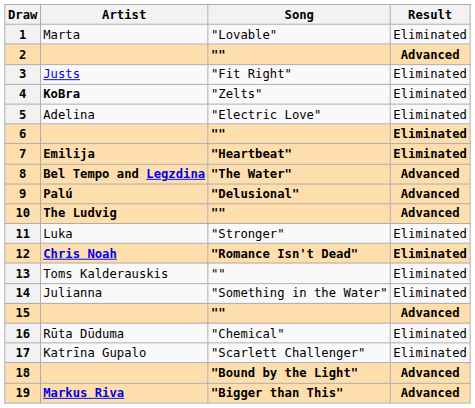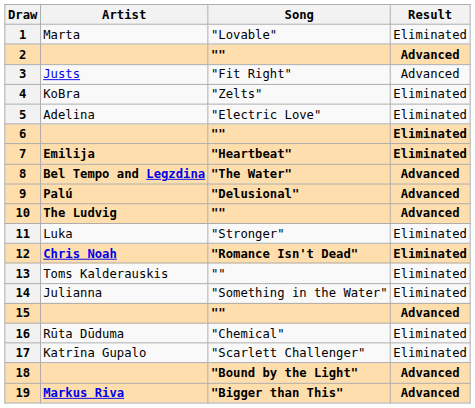3 | Result: Eliminated -> Advanced
4 | Artist: bold -> normal
